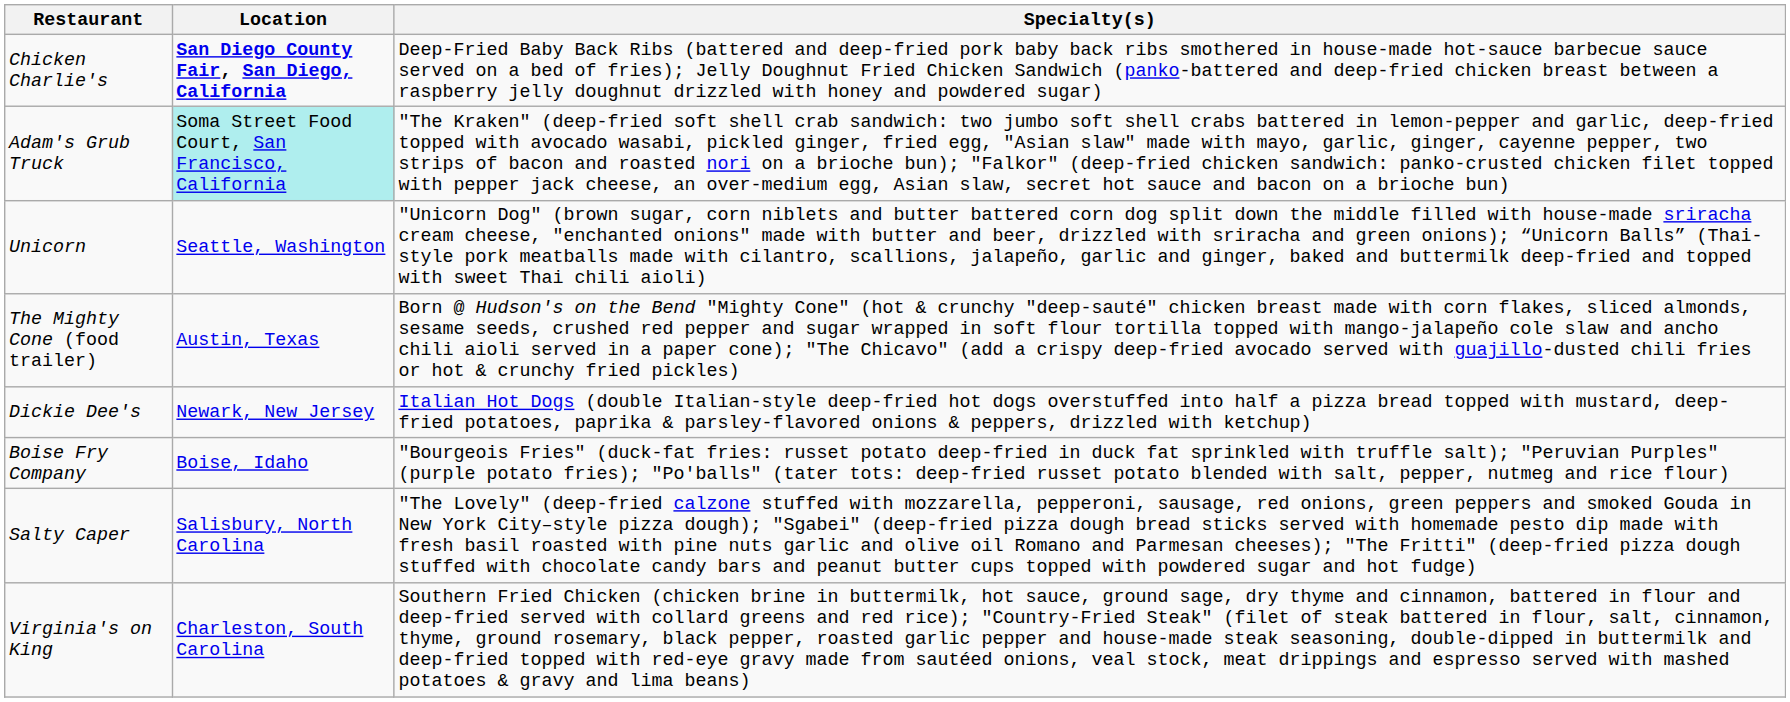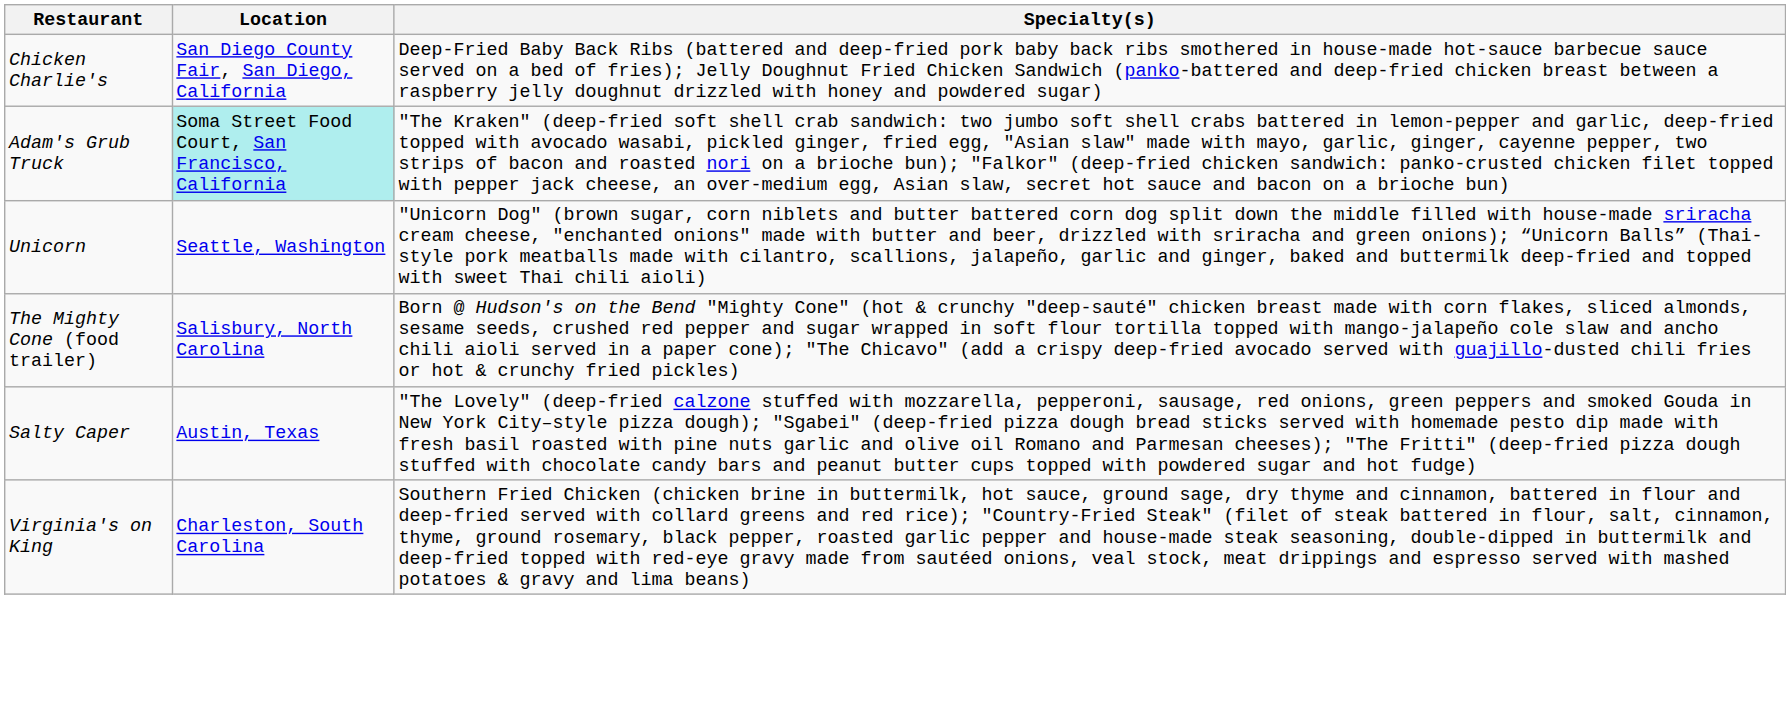Chicken Charlie's | Location: bold -> normal
The Mighty Cone (food trailer) | Location: Austin, Texas -> Salisbury, North Carolina
- row: Dickie Dee's | Newark, New Jersey | Italian Hot Dogs (double Italian-style deep-fried hot dogs overstuffed into half a pizza bread topped with mustard, deep-fried potatoes, paprika & parsley-flavored onions & peppers, drizzled with ketchup)
- row: Boise Fry Company | Boise, Idaho | "Bourgeois Fries" (duck-fat fries: russet potato deep-fried in duck fat sprinkled with truffle salt); "Peruvian Purples" (purple potato fries); "Po'balls" (tater tots: deep-fried russet potato blended with salt, pepper, nutmeg and rice flour)
Salty Caper | Location: Salisbury, North Carolina -> Austin, Texas
